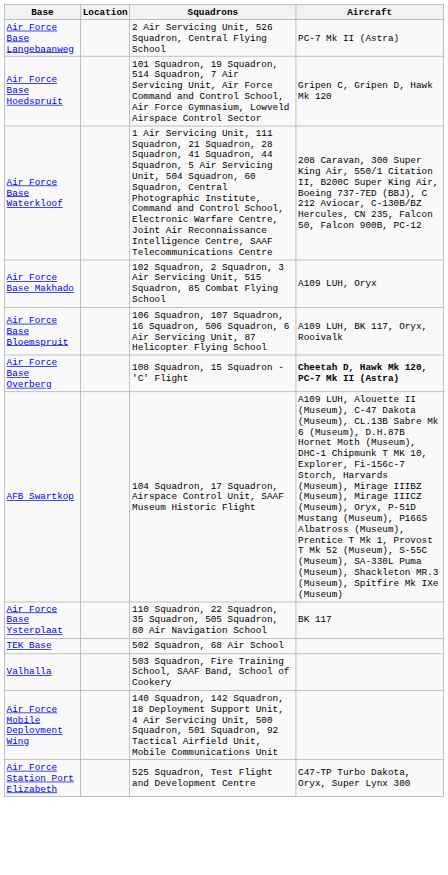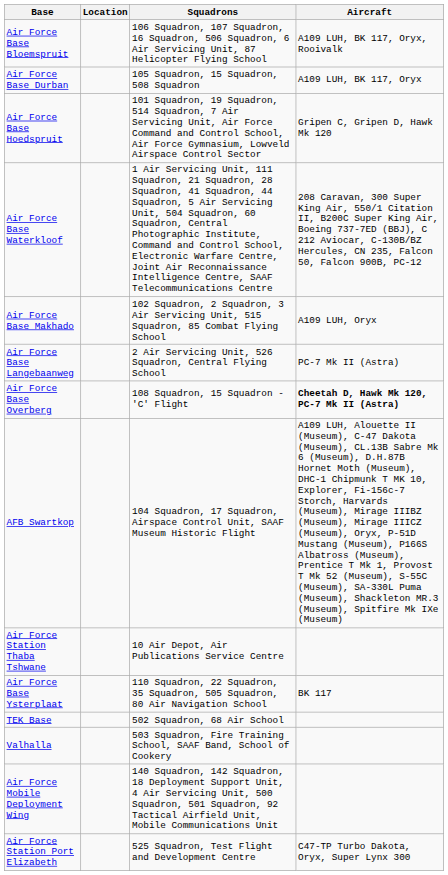rows swapped: Air Force Base Bloemspruit <-> Air Force Base Langebaanweg
+ row: Air Force Base Durban | 105 Squadron, 15 Squadron, 508 Squadron | A109 LUH, BK 117, Oryx
+ row: Air Force Station Thaba Tshwane | 10 Air Depot, Air Publications Service Centre
